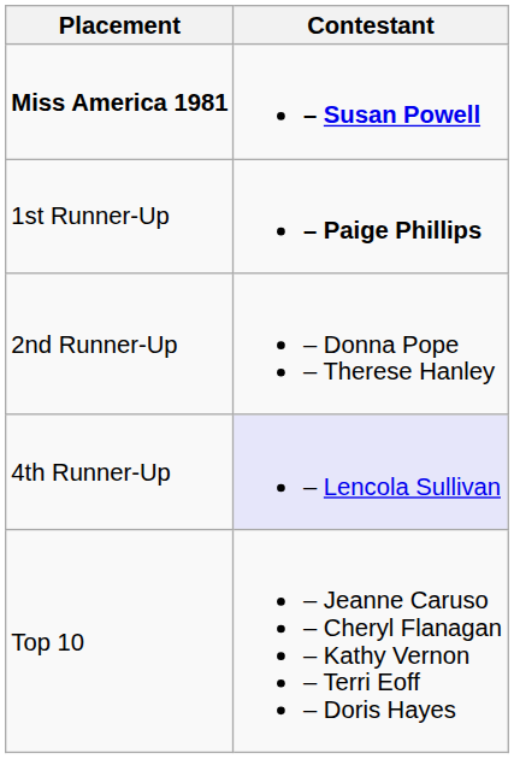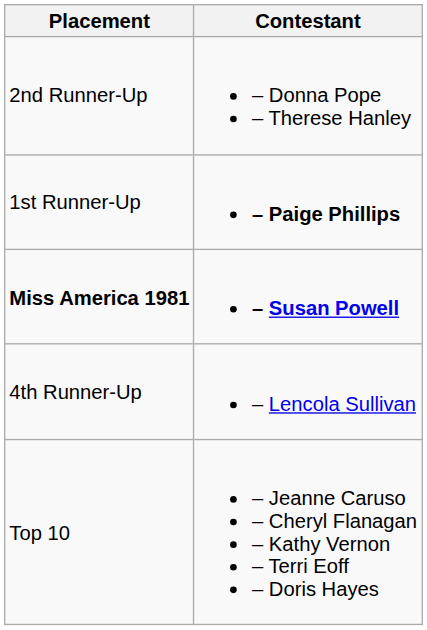rows swapped: Miss America 1981 <-> 2nd Runner-Up
4th Runner-Up | Contestant: lavender background -> no background
